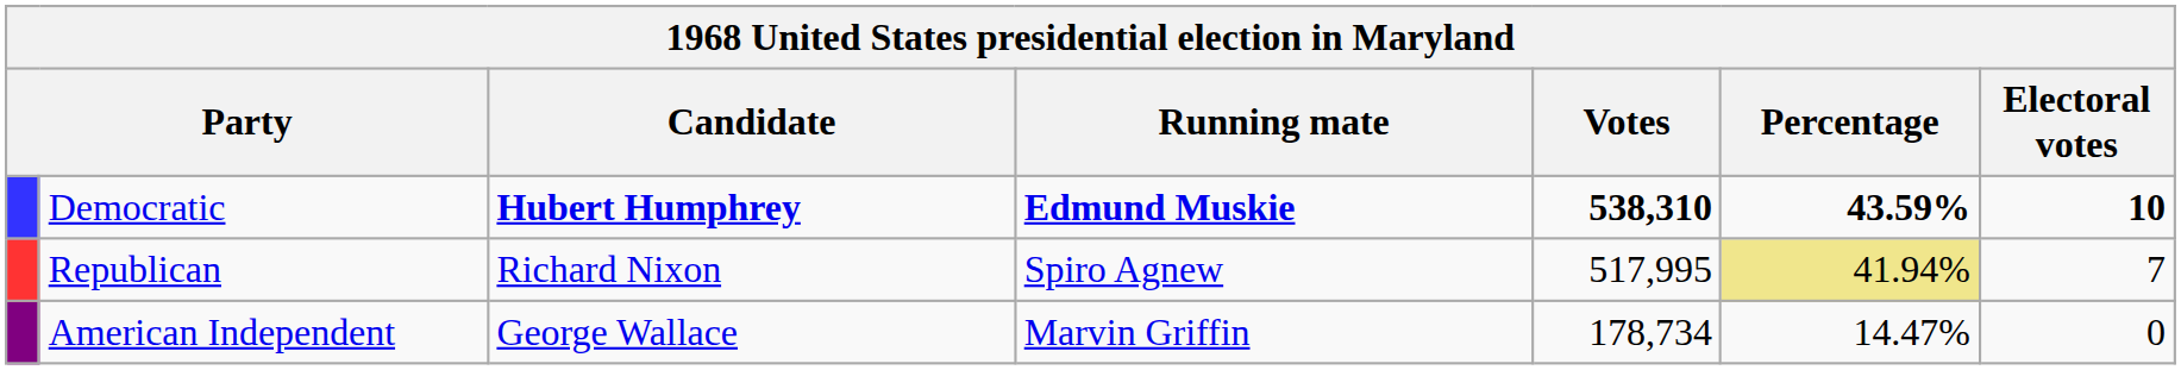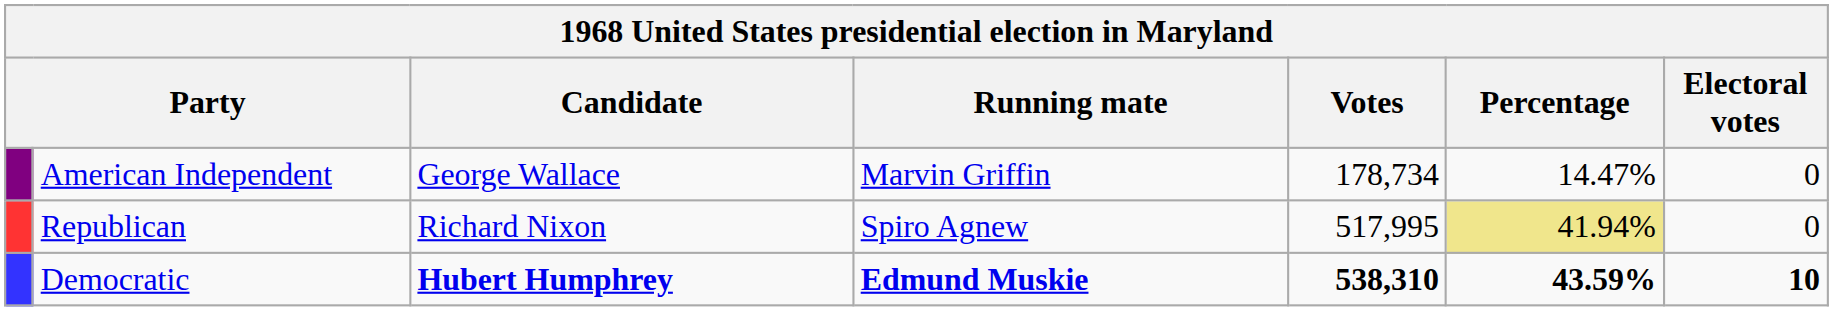rows swapped: Democratic <-> American Independent
Republican | Electoral votes: 7 -> 0
